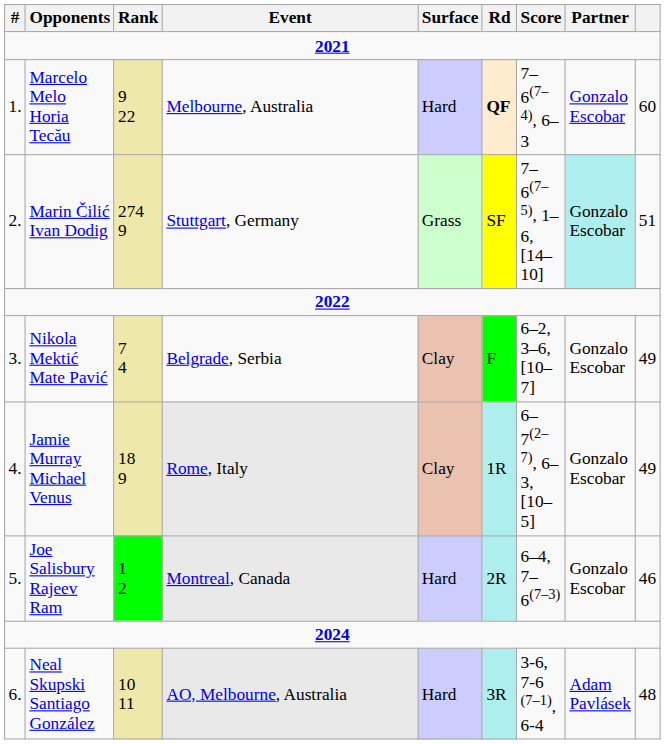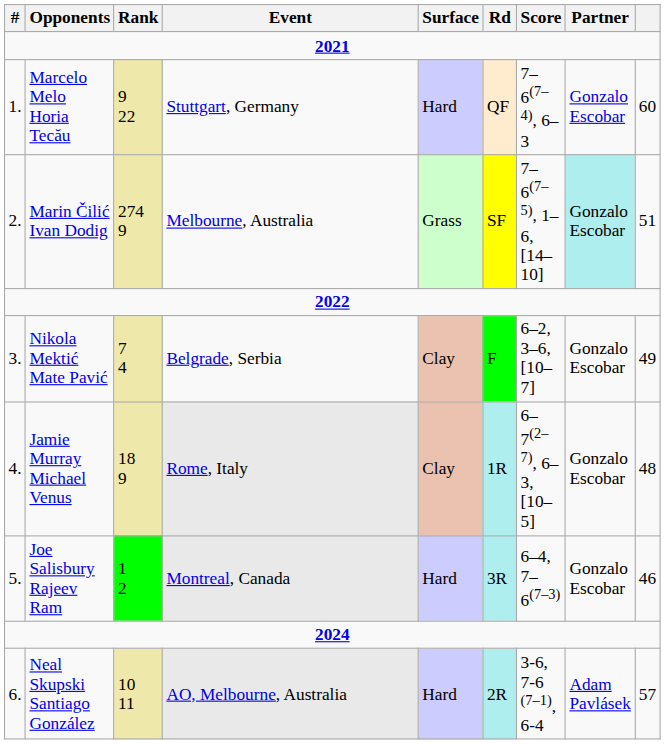Marcelo Melo Horia Tecău | Event: Melbourne, Australia -> Stuttgart, Germany
Marcelo Melo Horia Tecău | Rd: bold -> normal
Marin Čilić Ivan Dodig | Event: Stuttgart, Germany -> Melbourne, Australia
Jamie Murray Michael Venus | column 9: 49 -> 48
Joe Salisbury Rajeev Ram | Rd: 2R -> 3R
Neal Skupski Santiago González | Rd: 3R -> 2R
Neal Skupski Santiago González | column 9: 48 -> 57
